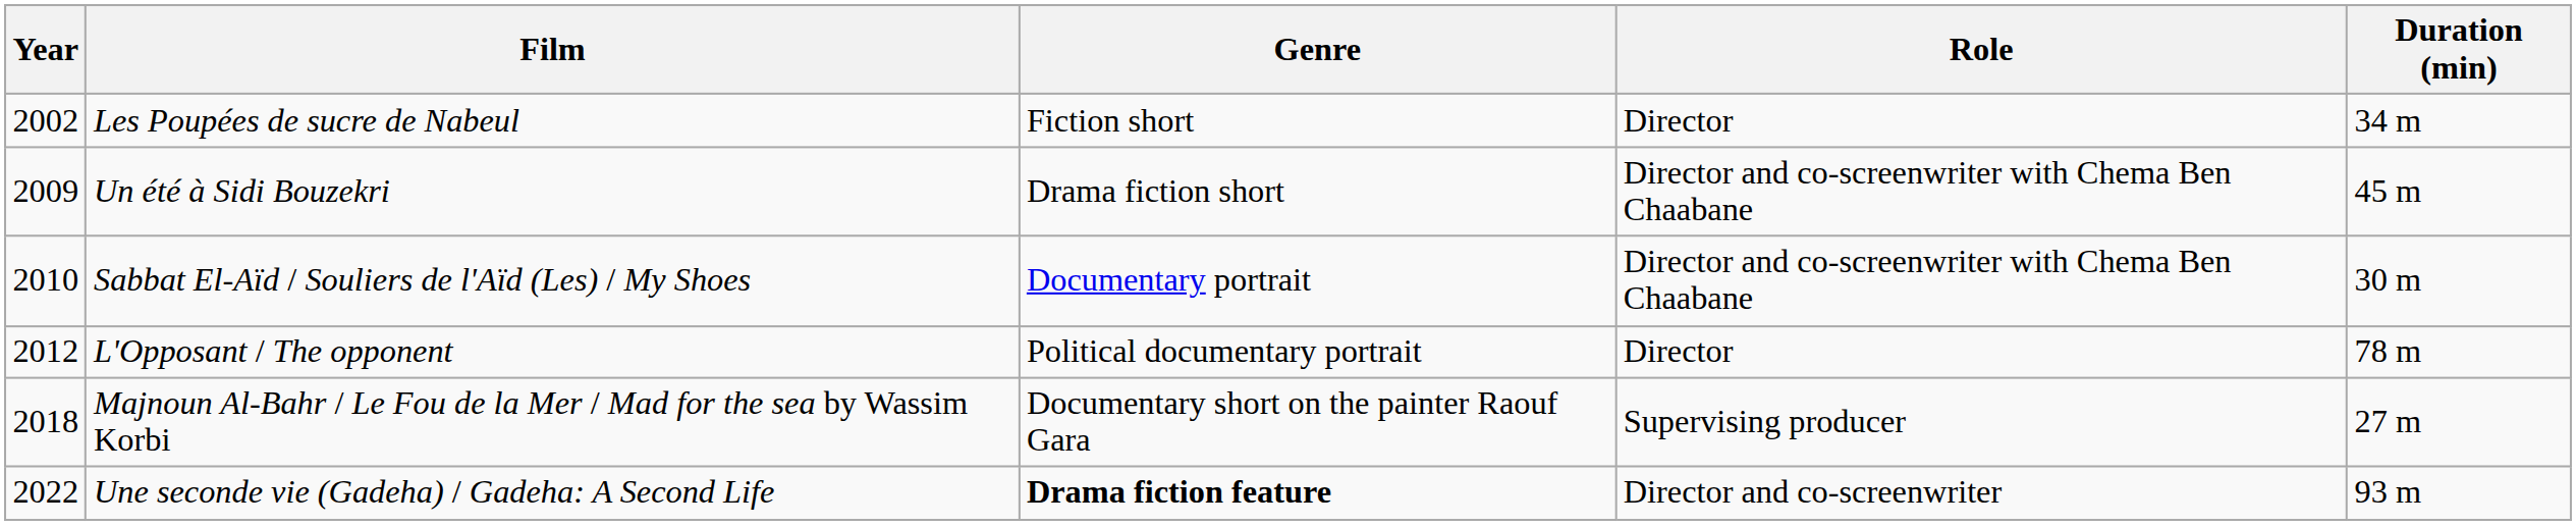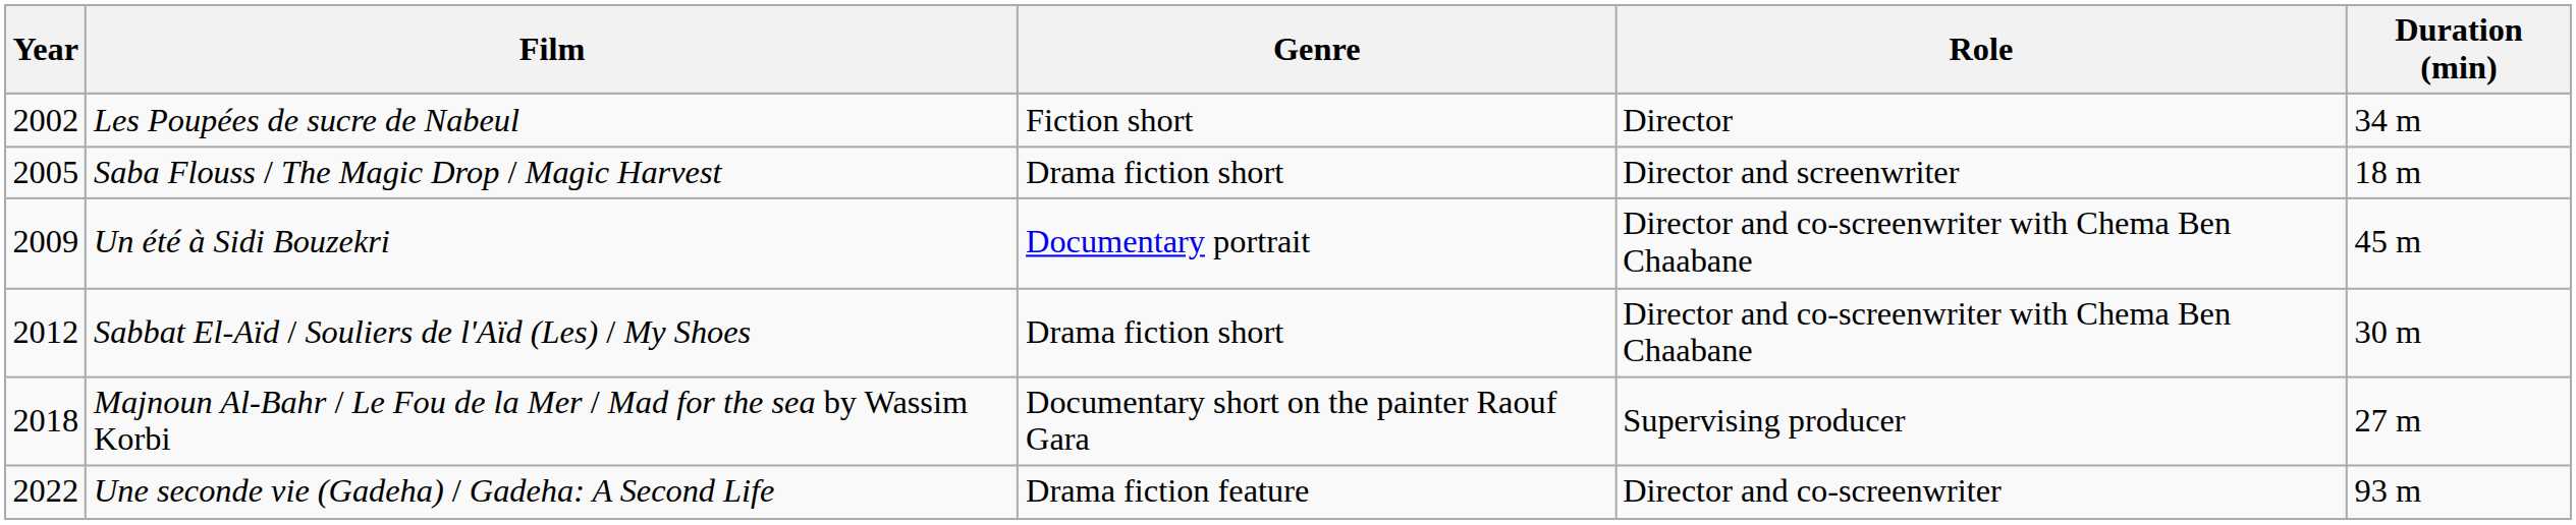+ row: 2005 | Saba Flouss / The Magic Drop / Magic Harvest | Drama fiction short | Director and screenwriter | 18 m
Un été à Sidi Bouzekri | Genre: Drama fiction short -> Documentary portrait
Sabbat El-Aïd / Souliers de l'Aïd (Les) / My Shoes | Year: 2010 -> 2012
Sabbat El-Aïd / Souliers de l'Aïd (Les) / My Shoes | Genre: Documentary portrait -> Drama fiction short
- row: 2012 | L'Opposant / The opponent | Political documentary portrait | Director | 78 m
Une seconde vie (Gadeha) / Gadeha: A Second Life | Genre: bold -> normal
